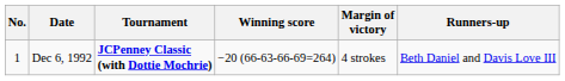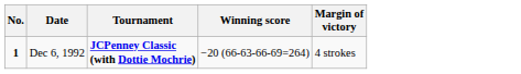- column: Runners-up | Beth Daniel and Davis Love III
Dec 6, 1992 | No.: normal -> bold
